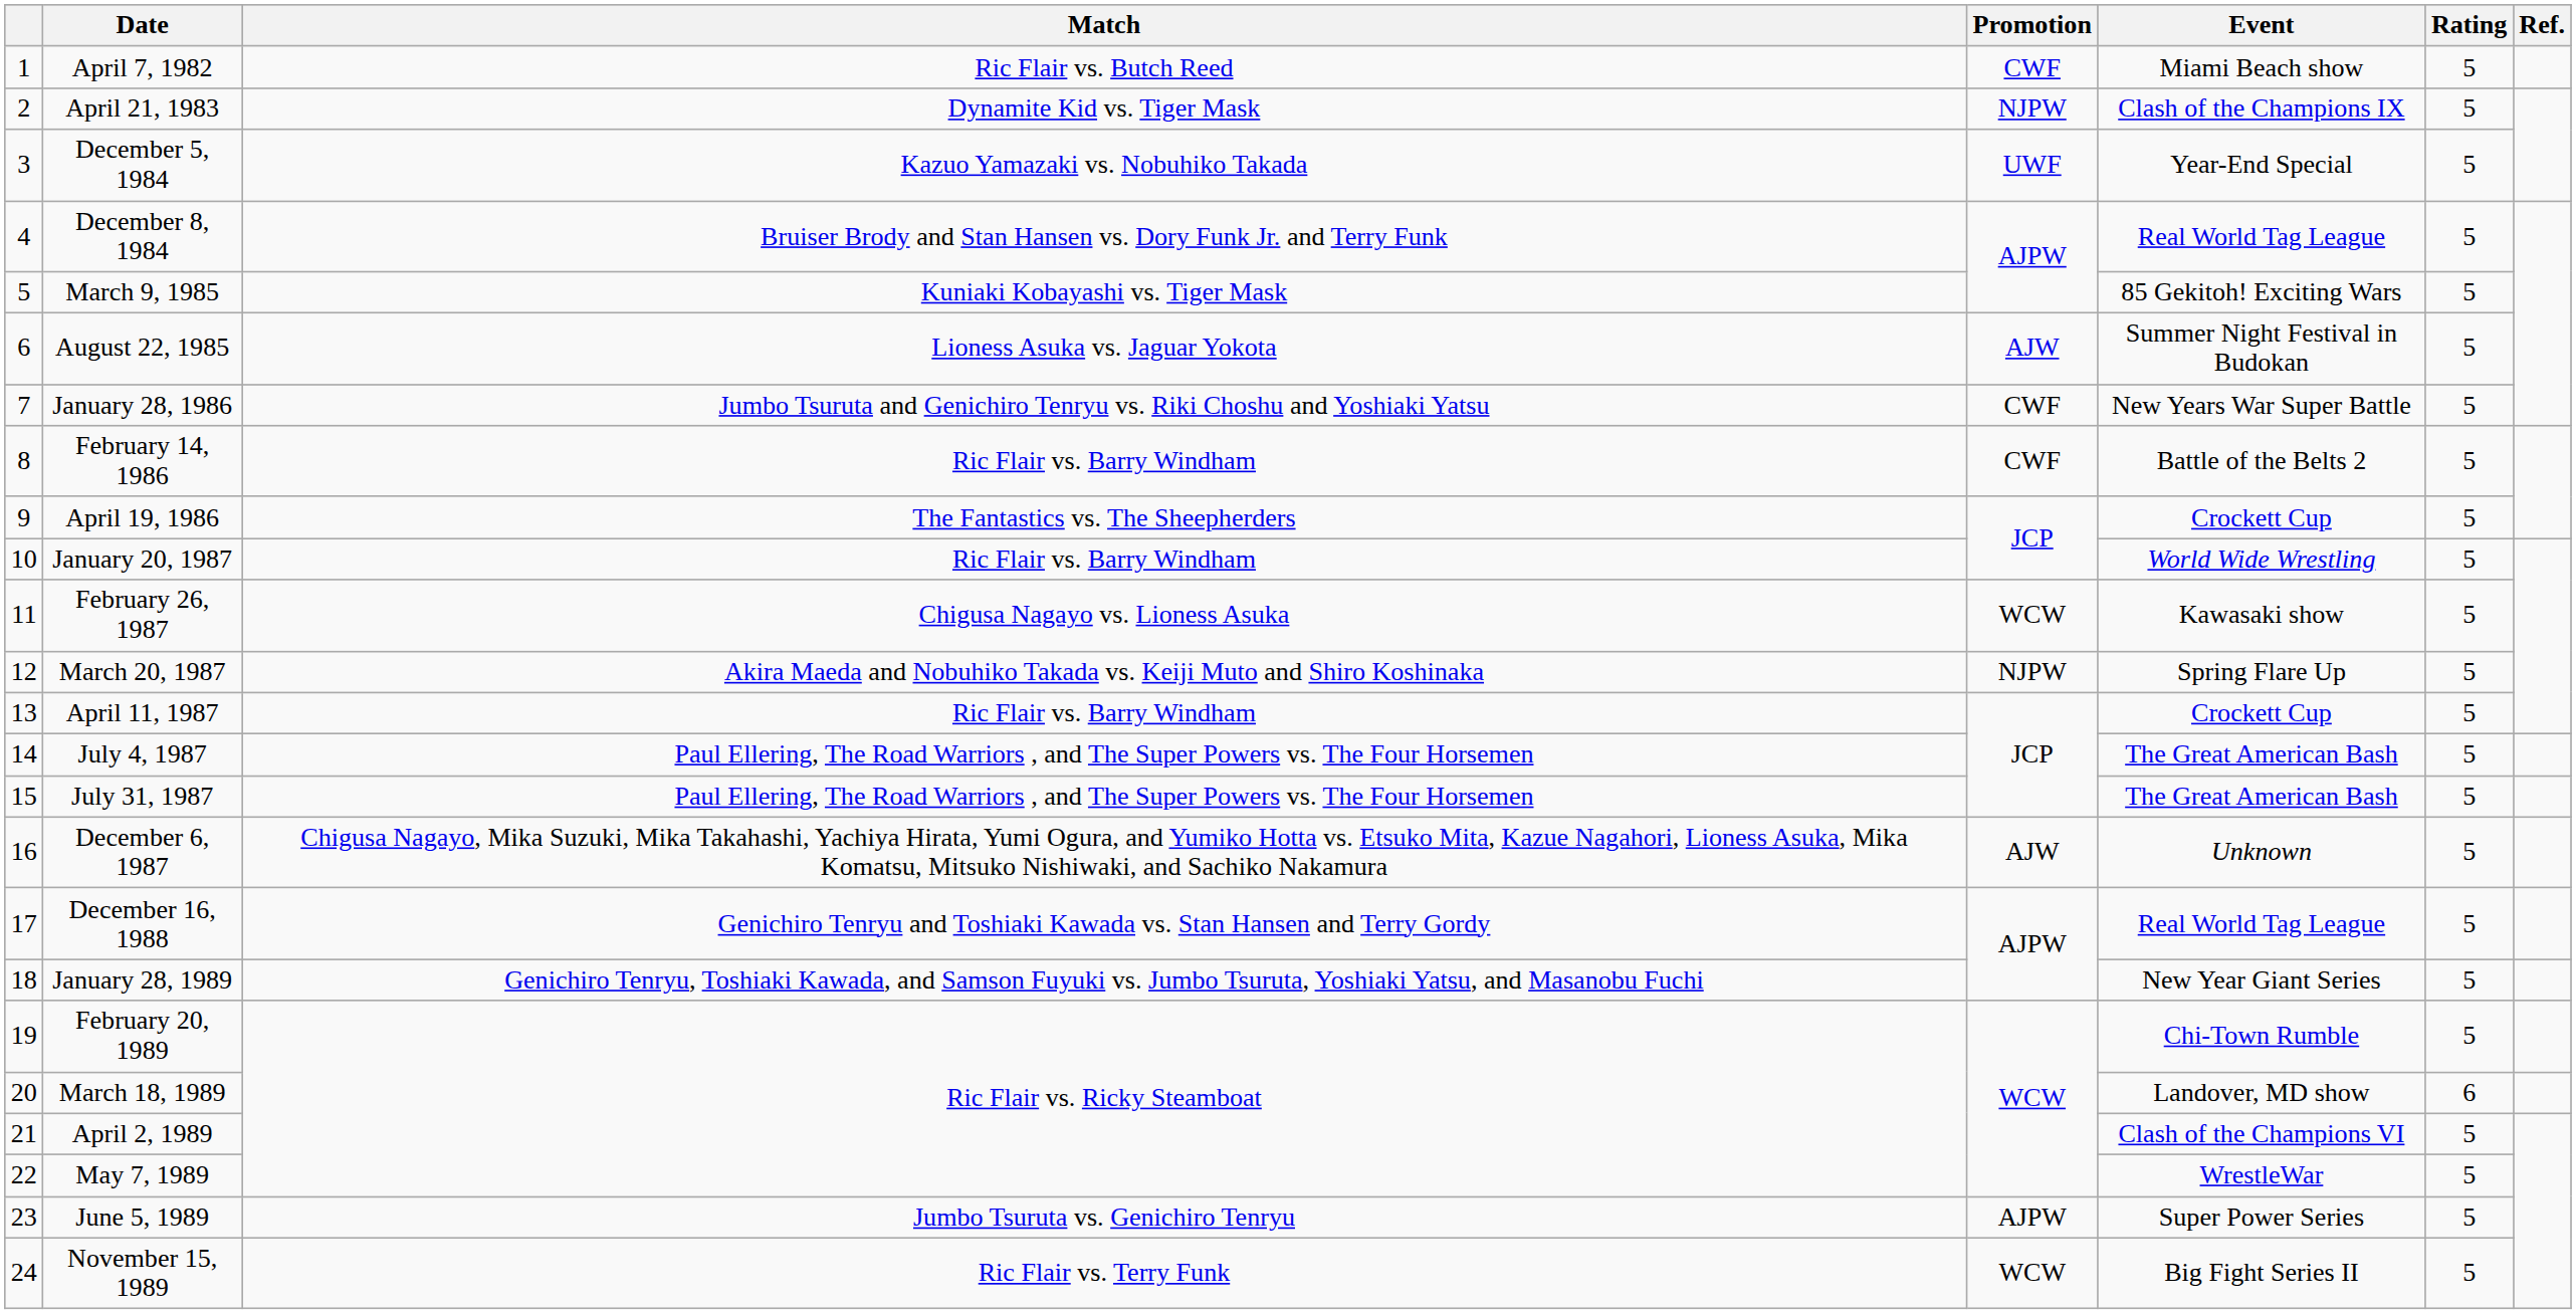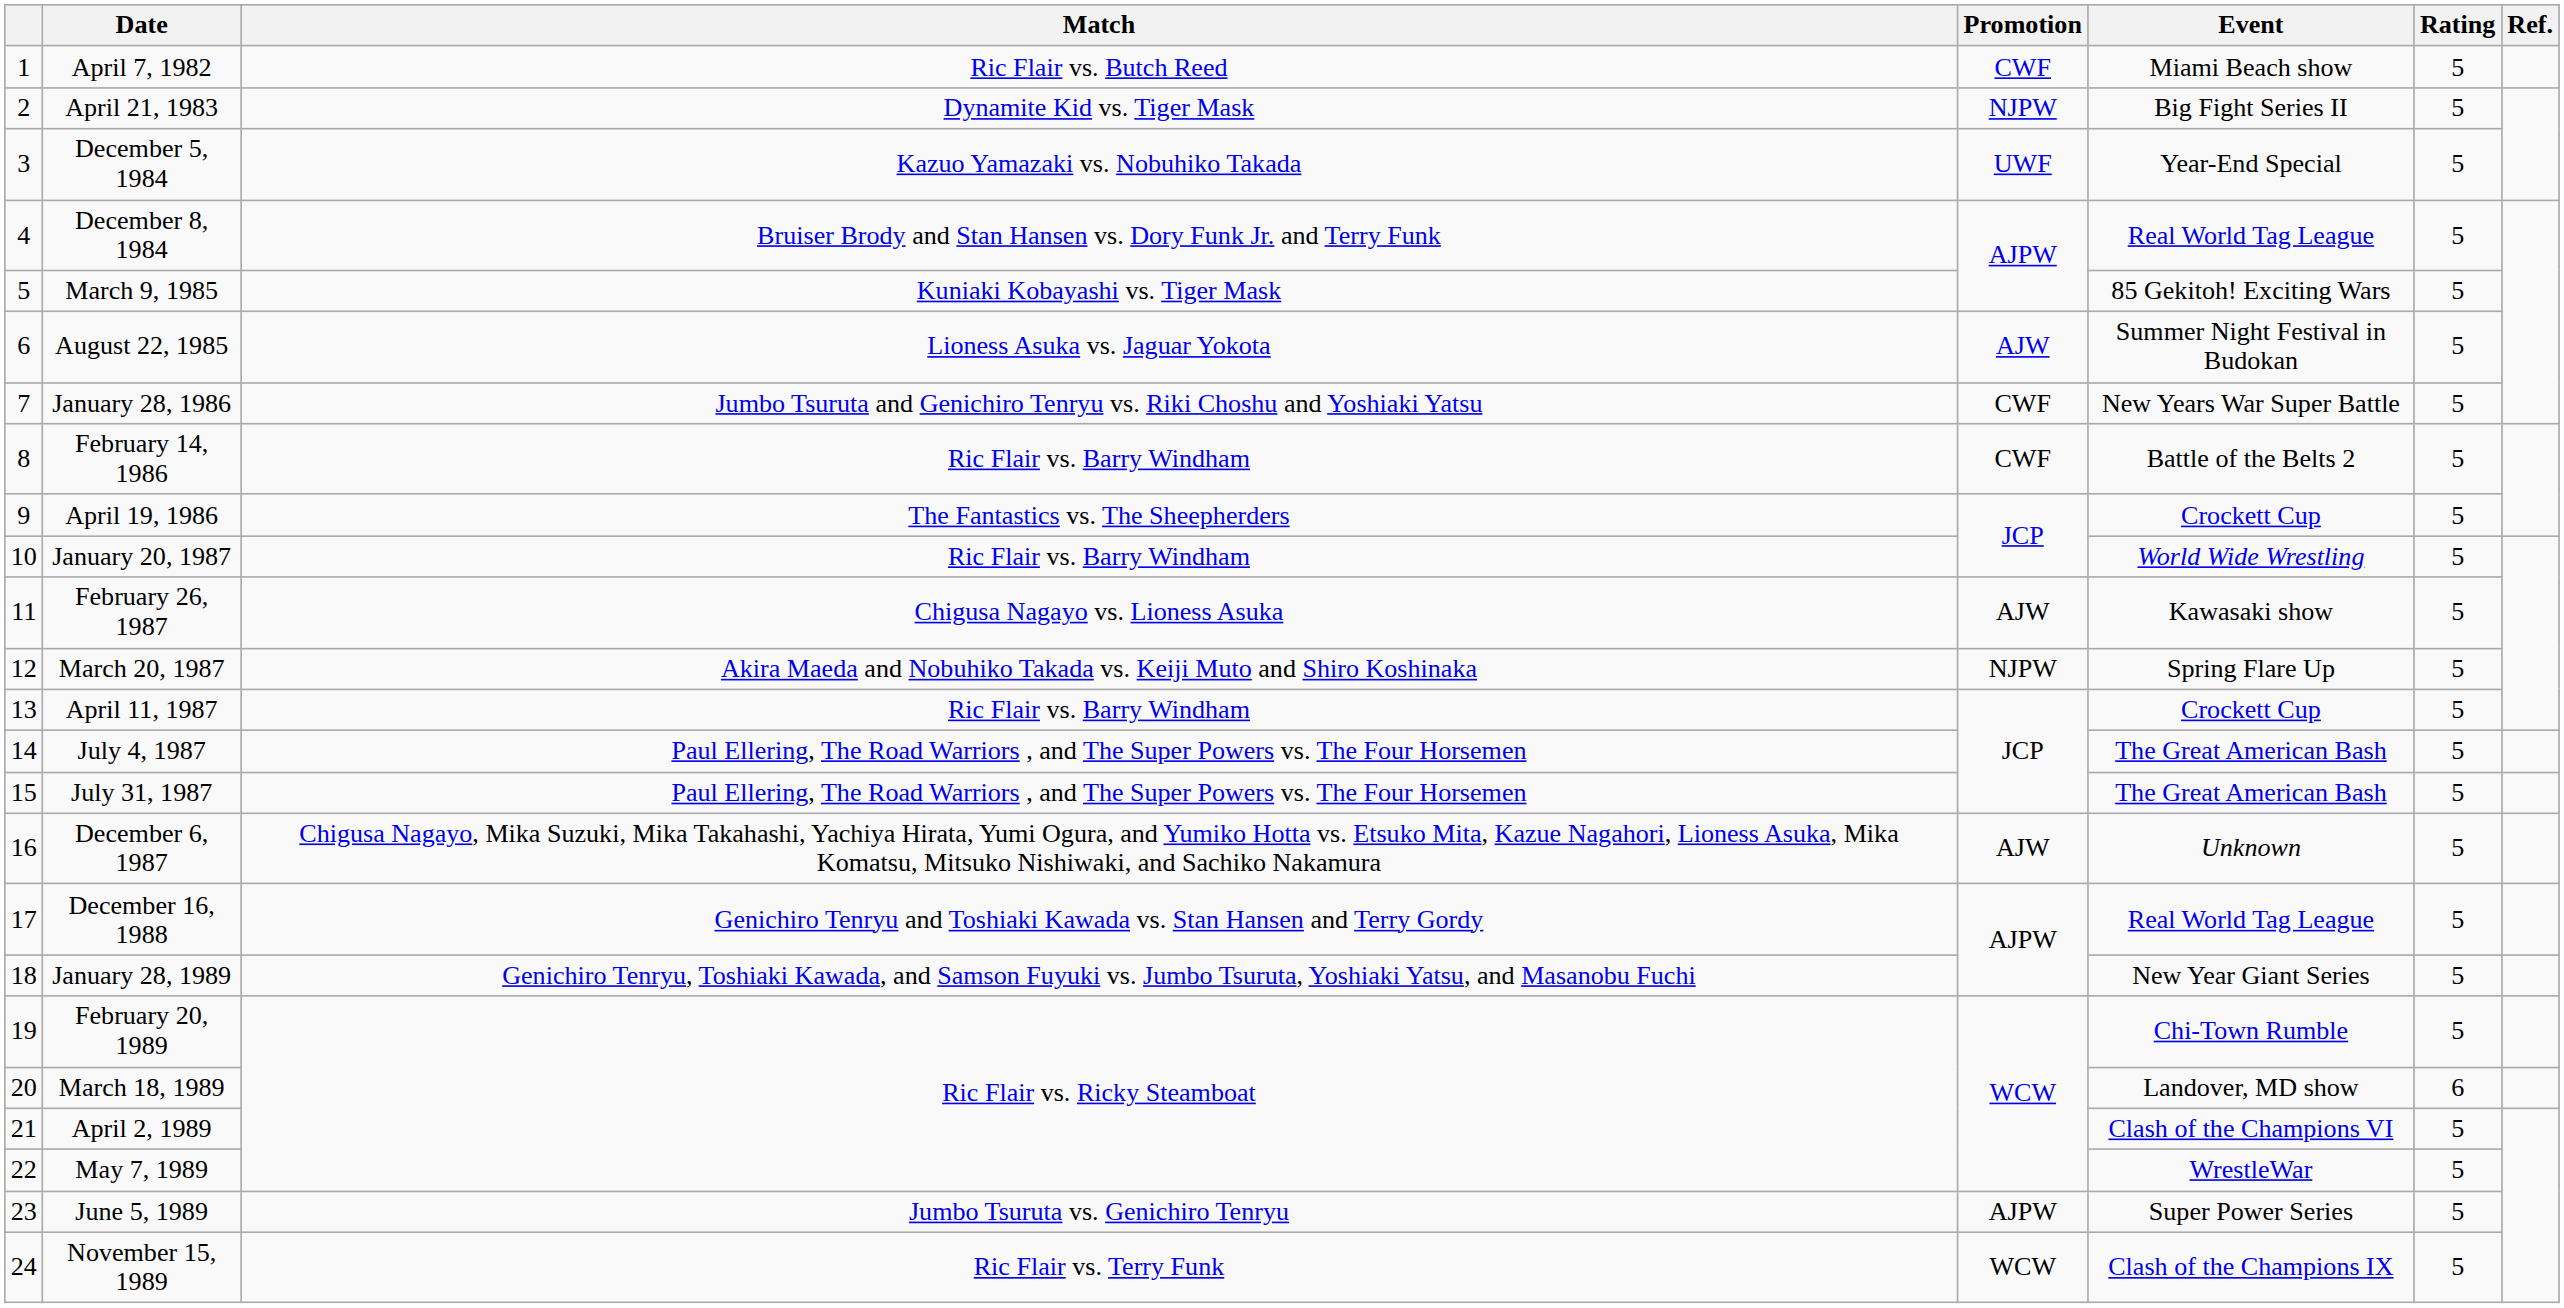April 21, 1983 | Event: Clash of the Champions IX -> Big Fight Series II
February 26, 1987 | Promotion: WCW -> AJW
November 15, 1989 | Event: Big Fight Series II -> Clash of the Champions IX
